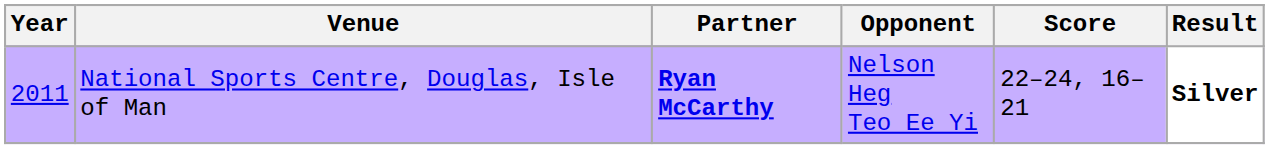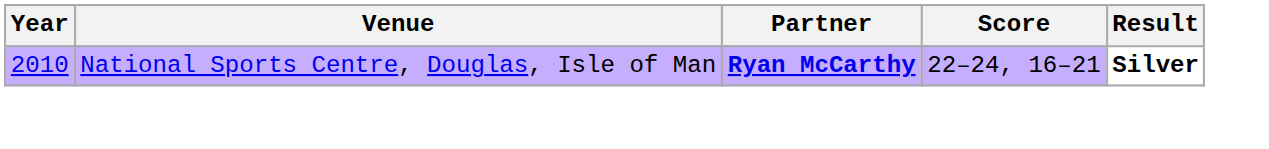- column: Opponent | Nelson Heg Teo Ee Yi
National Sports Centre, Douglas, Isle of Man | Year: 2011 -> 2010
